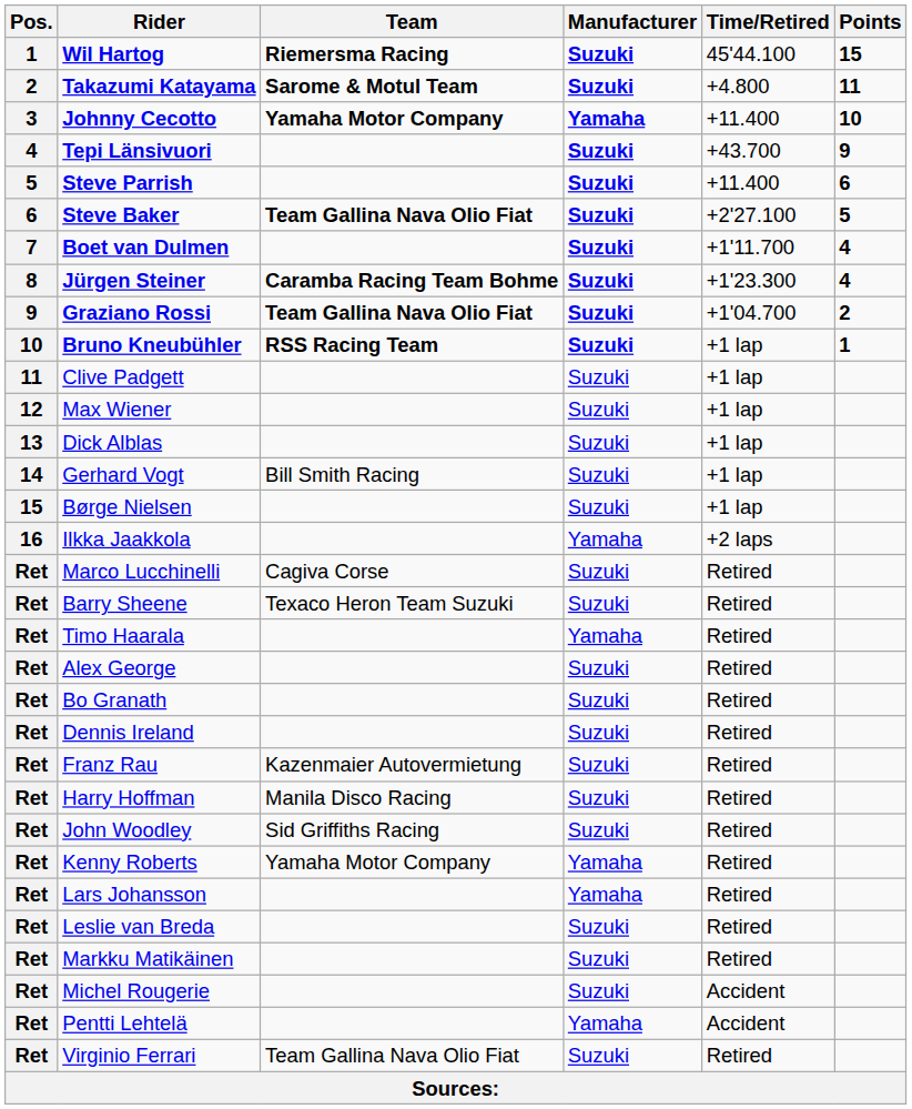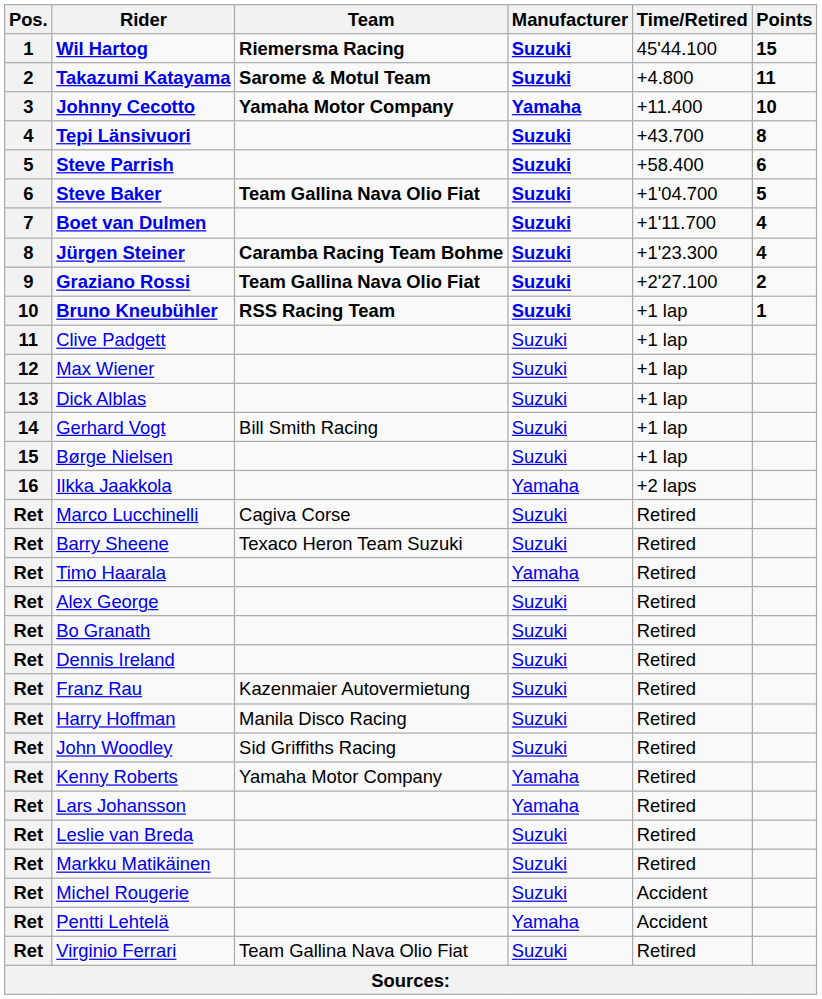Tepi Länsivuori | Points: 9 -> 8
Steve Parrish | Time/Retired: +11.400 -> +58.400
Steve Baker | Time/Retired: +2'27.100 -> +1'04.700
Graziano Rossi | Time/Retired: +1'04.700 -> +2'27.100
